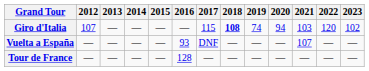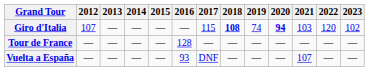Giro d'Italia | 2020: normal -> bold
rows swapped: Tour de France <-> Vuelta a España
